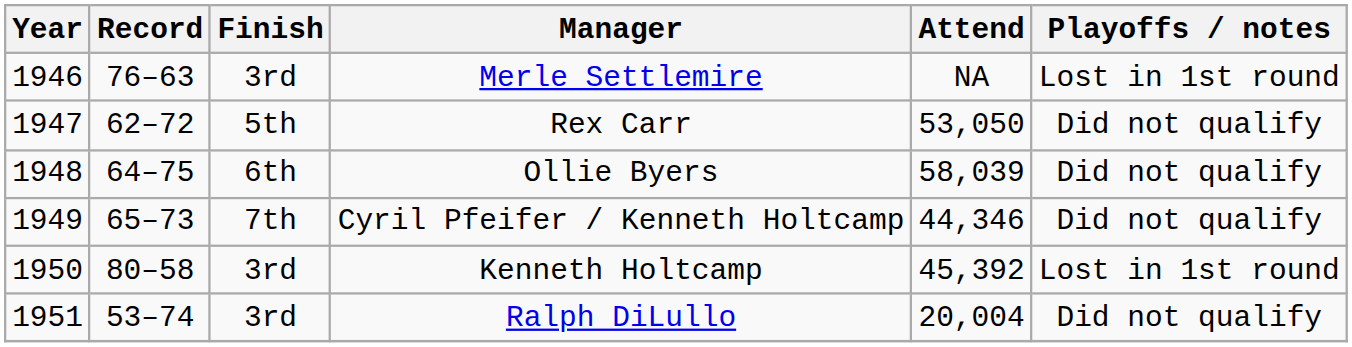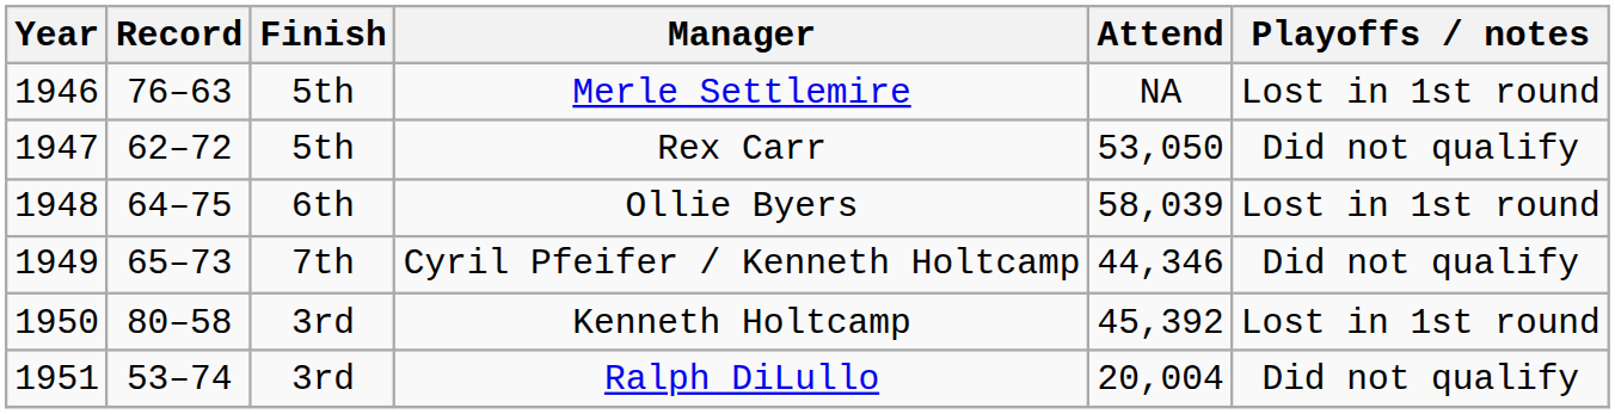Merle Settlemire | Finish: 3rd -> 5th
Ollie Byers | Playoffs / notes: Did not qualify -> Lost in 1st round
